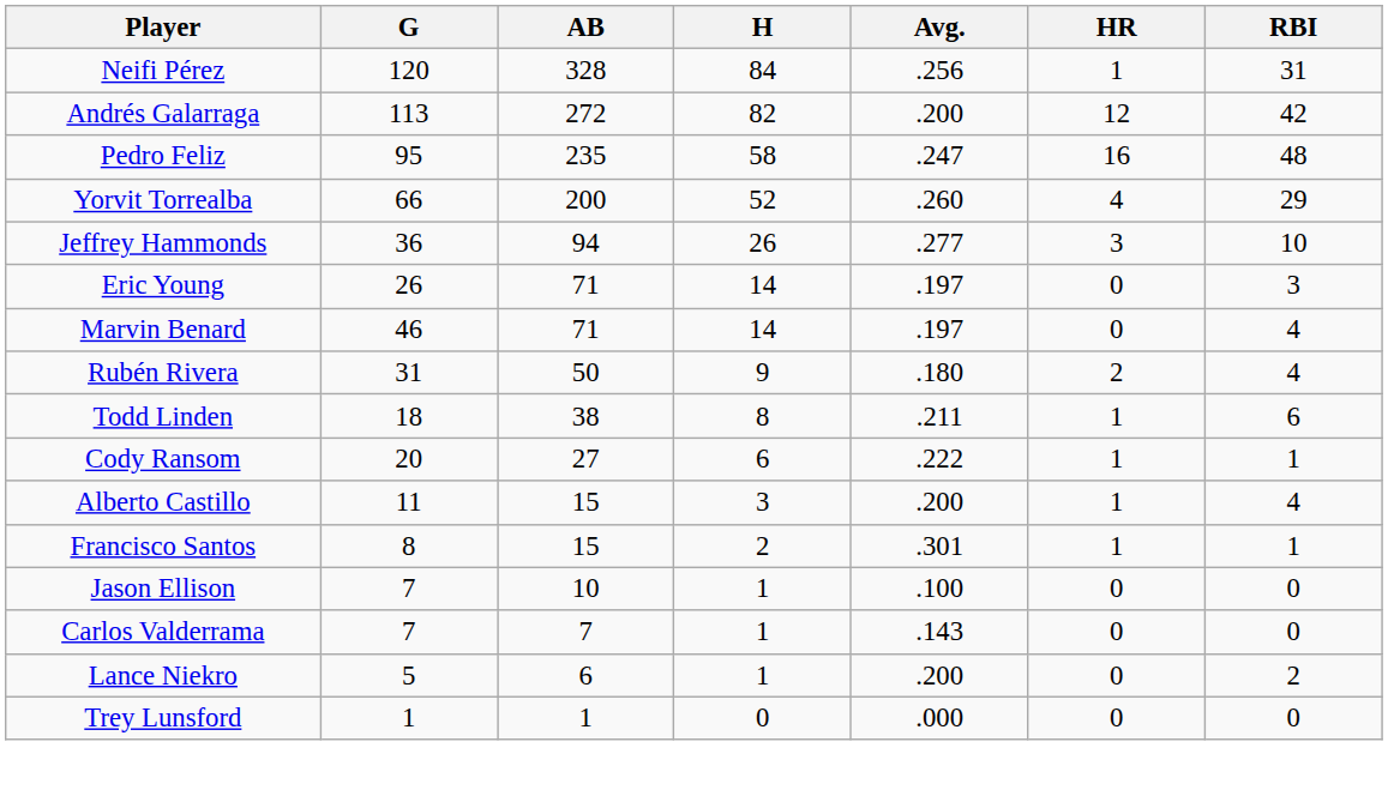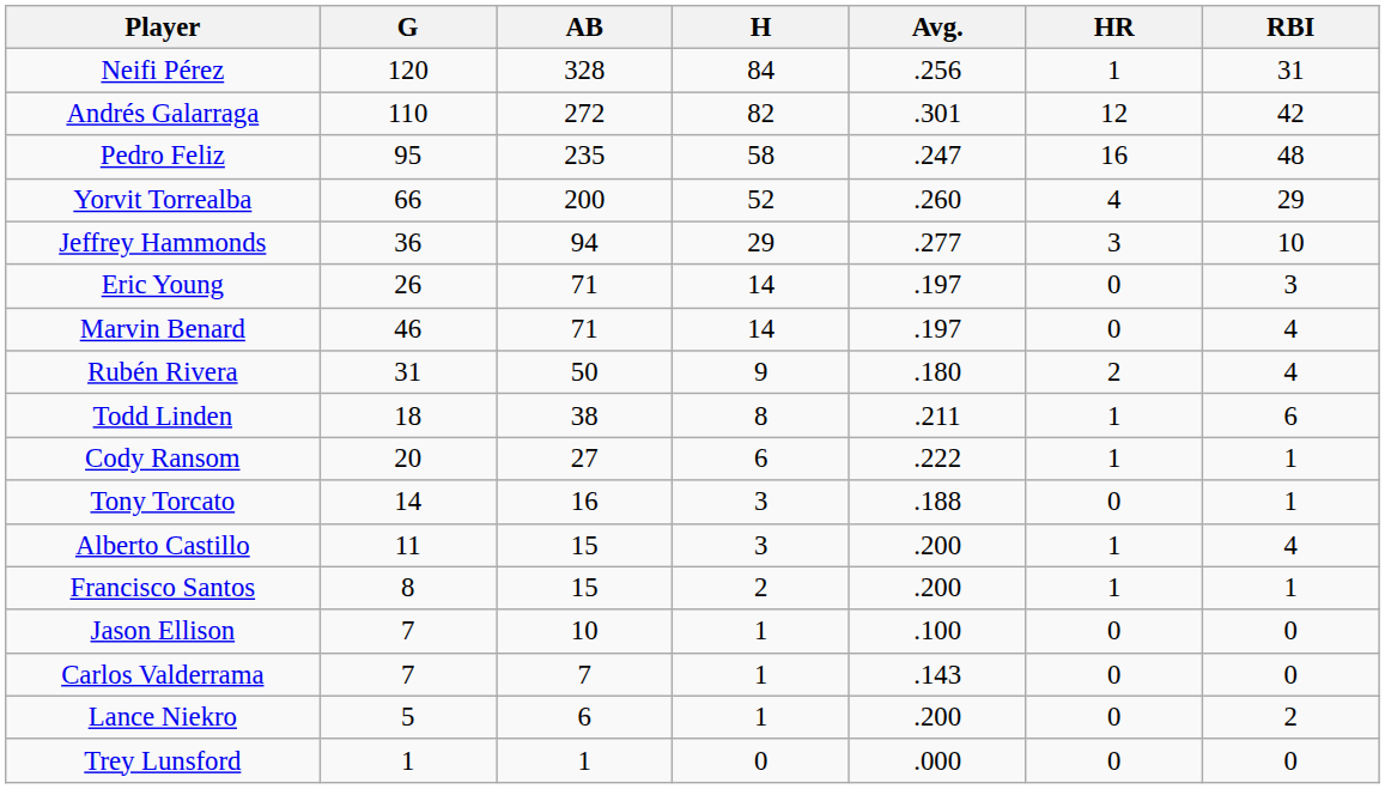Andrés Galarraga | G: 113 -> 110
Andrés Galarraga | Avg.: .200 -> .301
Jeffrey Hammonds | H: 26 -> 29
+ row: Tony Torcato | 14 | 16 | 3 | .188 | 0 | 1
Francisco Santos | Avg.: .301 -> .200
